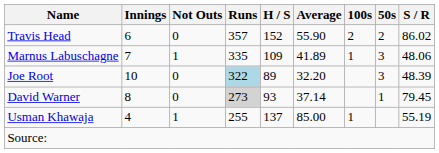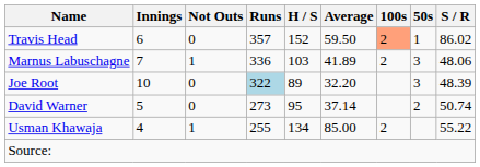Travis Head | Average: 55.90 -> 59.50
Travis Head | 100s: no background -> lightsalmon background
Travis Head | 50s: 2 -> 1
Marnus Labuschagne | Runs: 335 -> 336
Marnus Labuschagne | H / S: 109 -> 103
Marnus Labuschagne | 100s: 1 -> 2
David Warner | Innings: 8 -> 5
David Warner | Runs: lightgrey background -> no background
David Warner | H / S: 93 -> 95
David Warner | 50s: 1 -> 2
David Warner | S / R: 79.45 -> 50.74
Usman Khawaja | H / S: 137 -> 134
Usman Khawaja | 100s: 1 -> 2
Usman Khawaja | S / R: 55.19 -> 55.22
